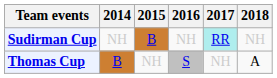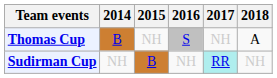rows swapped: Thomas Cup <-> Sudirman Cup
